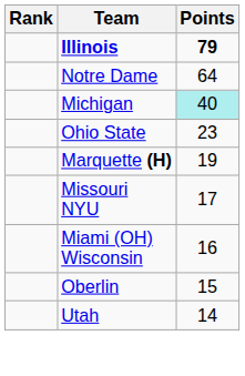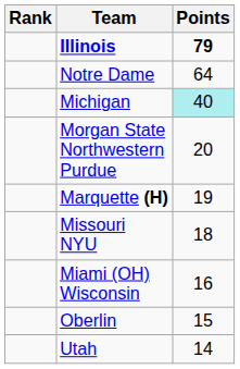- row: Ohio State | 23
+ row: Morgan State Northwestern Purdue | 20
Missouri NYU | Points: 17 -> 18
